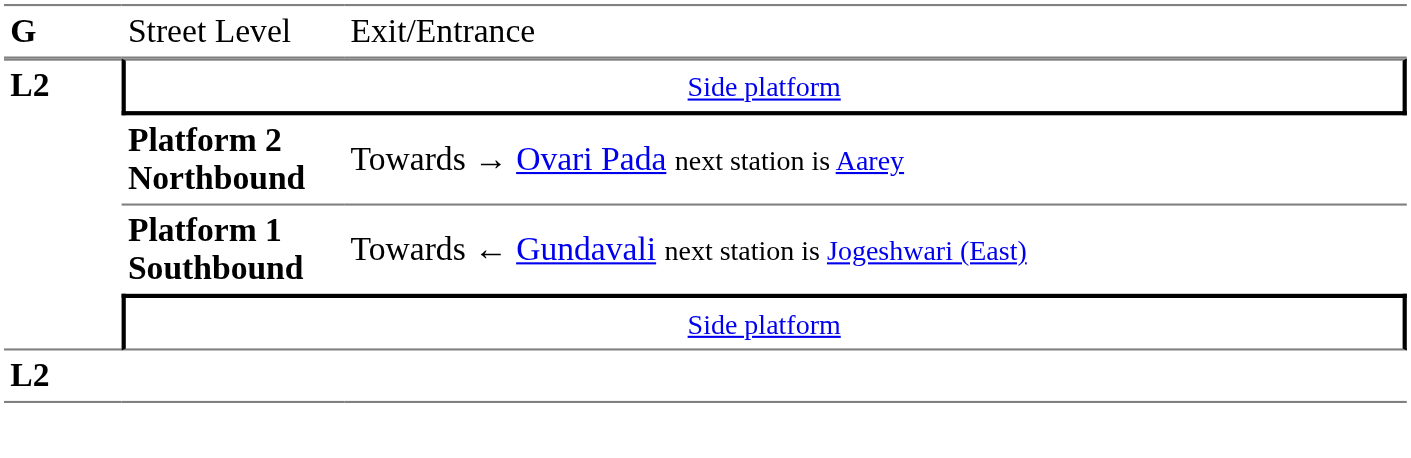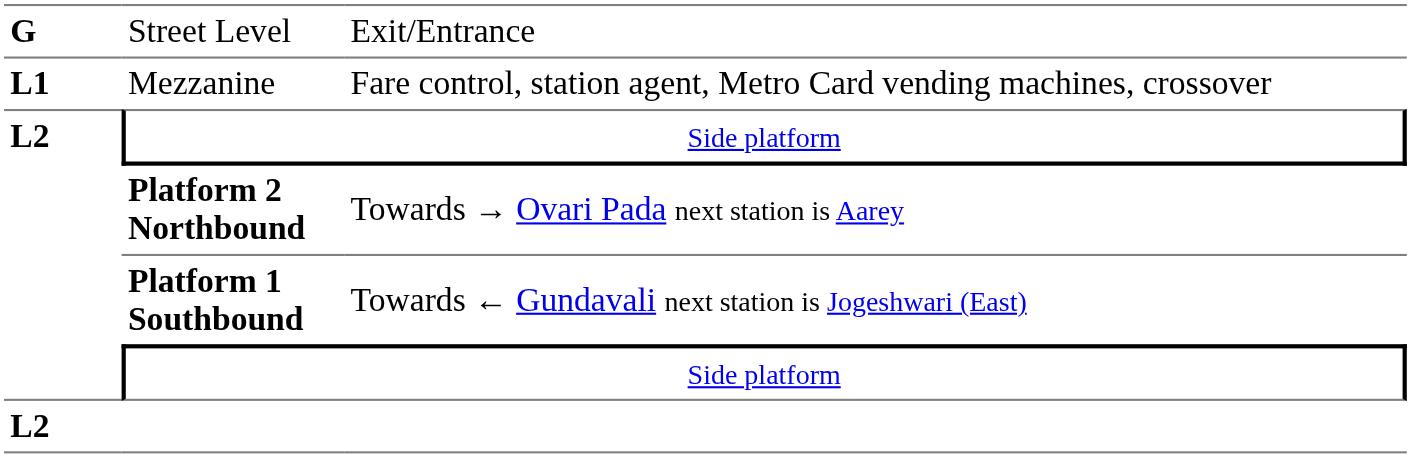+ row: L1 | Mezzanine | Fare control, station agent, Metro Card vending machines, crossover
